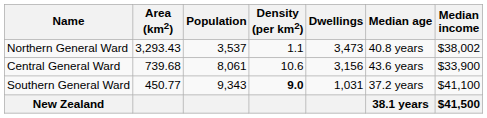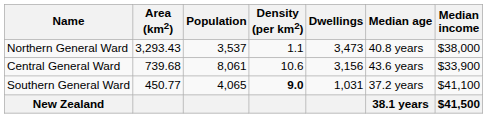Northern General Ward | Median income: $38,002 -> $38,000
Southern General Ward | Population: 9,343 -> 4,065
